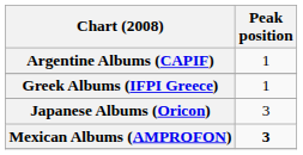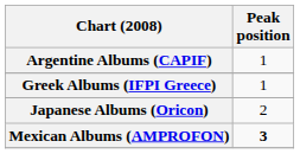Japanese Albums (Oricon) | Peak position: 3 -> 2
